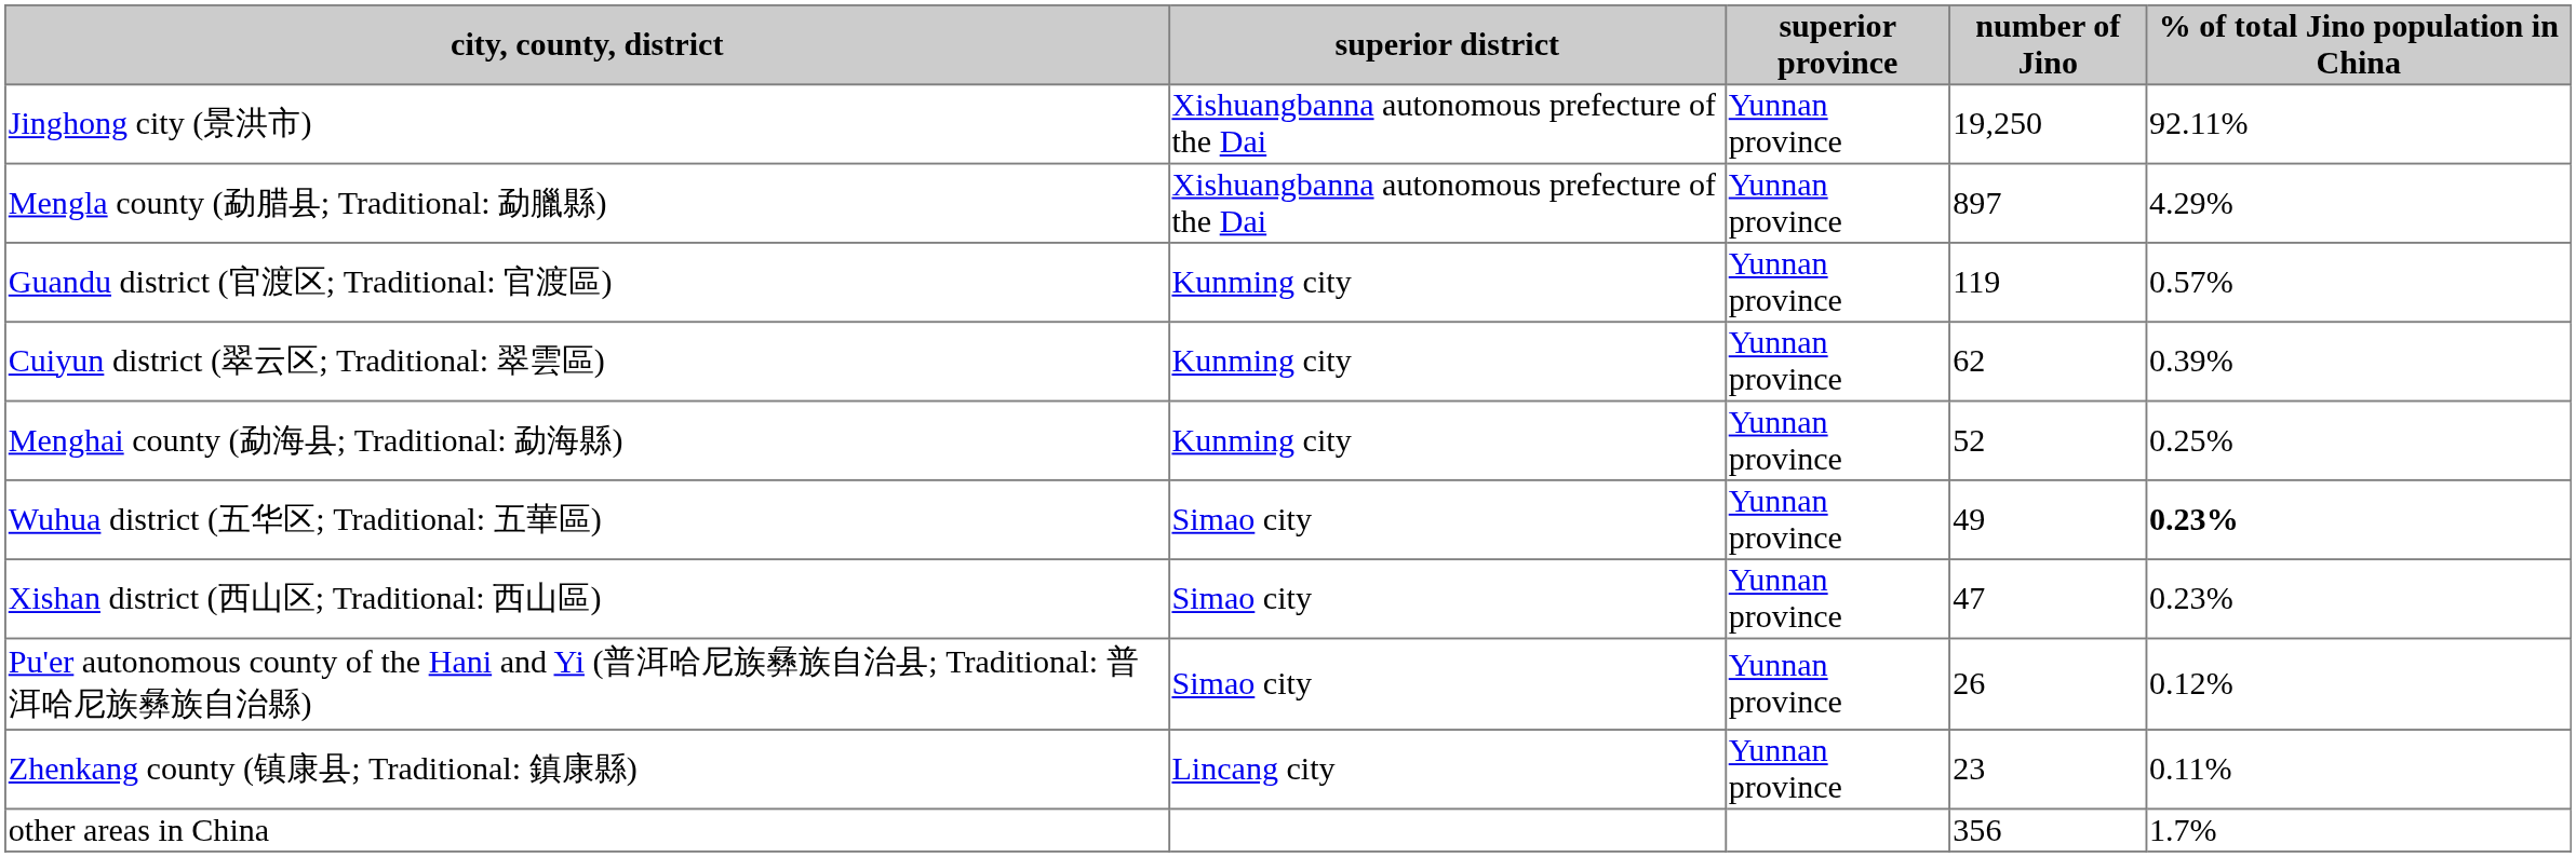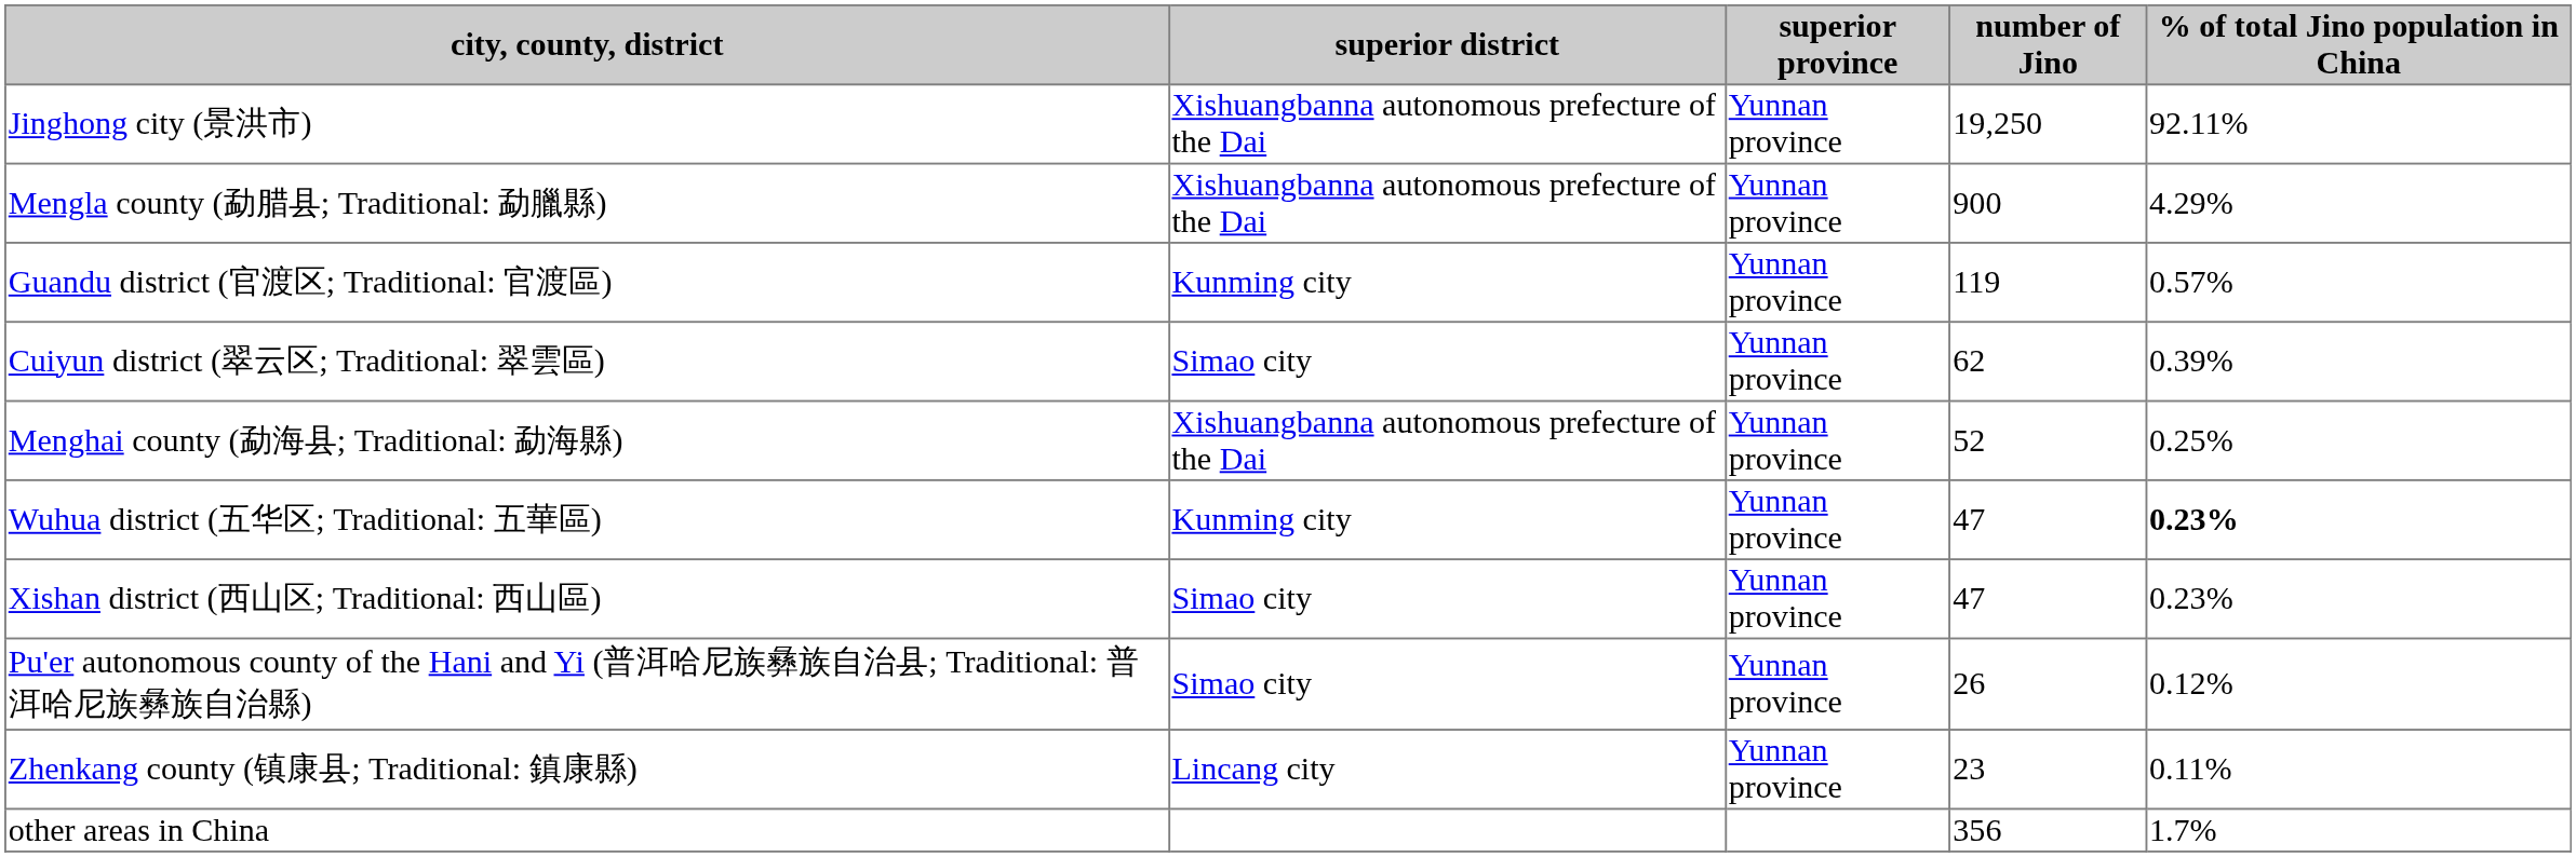Mengla county (勐腊县; Traditional: 勐臘縣) | number of Jino: 897 -> 900
Cuiyun district (翠云区; Traditional: 翠雲區) | superior district: Kunming city -> Simao city
Menghai county (勐海县; Traditional: 勐海縣) | superior district: Kunming city -> Xishuangbanna autonomous prefecture of the Dai
Wuhua district (五华区; Traditional: 五華區) | superior district: Simao city -> Kunming city
Wuhua district (五华区; Traditional: 五華區) | number of Jino: 49 -> 47
